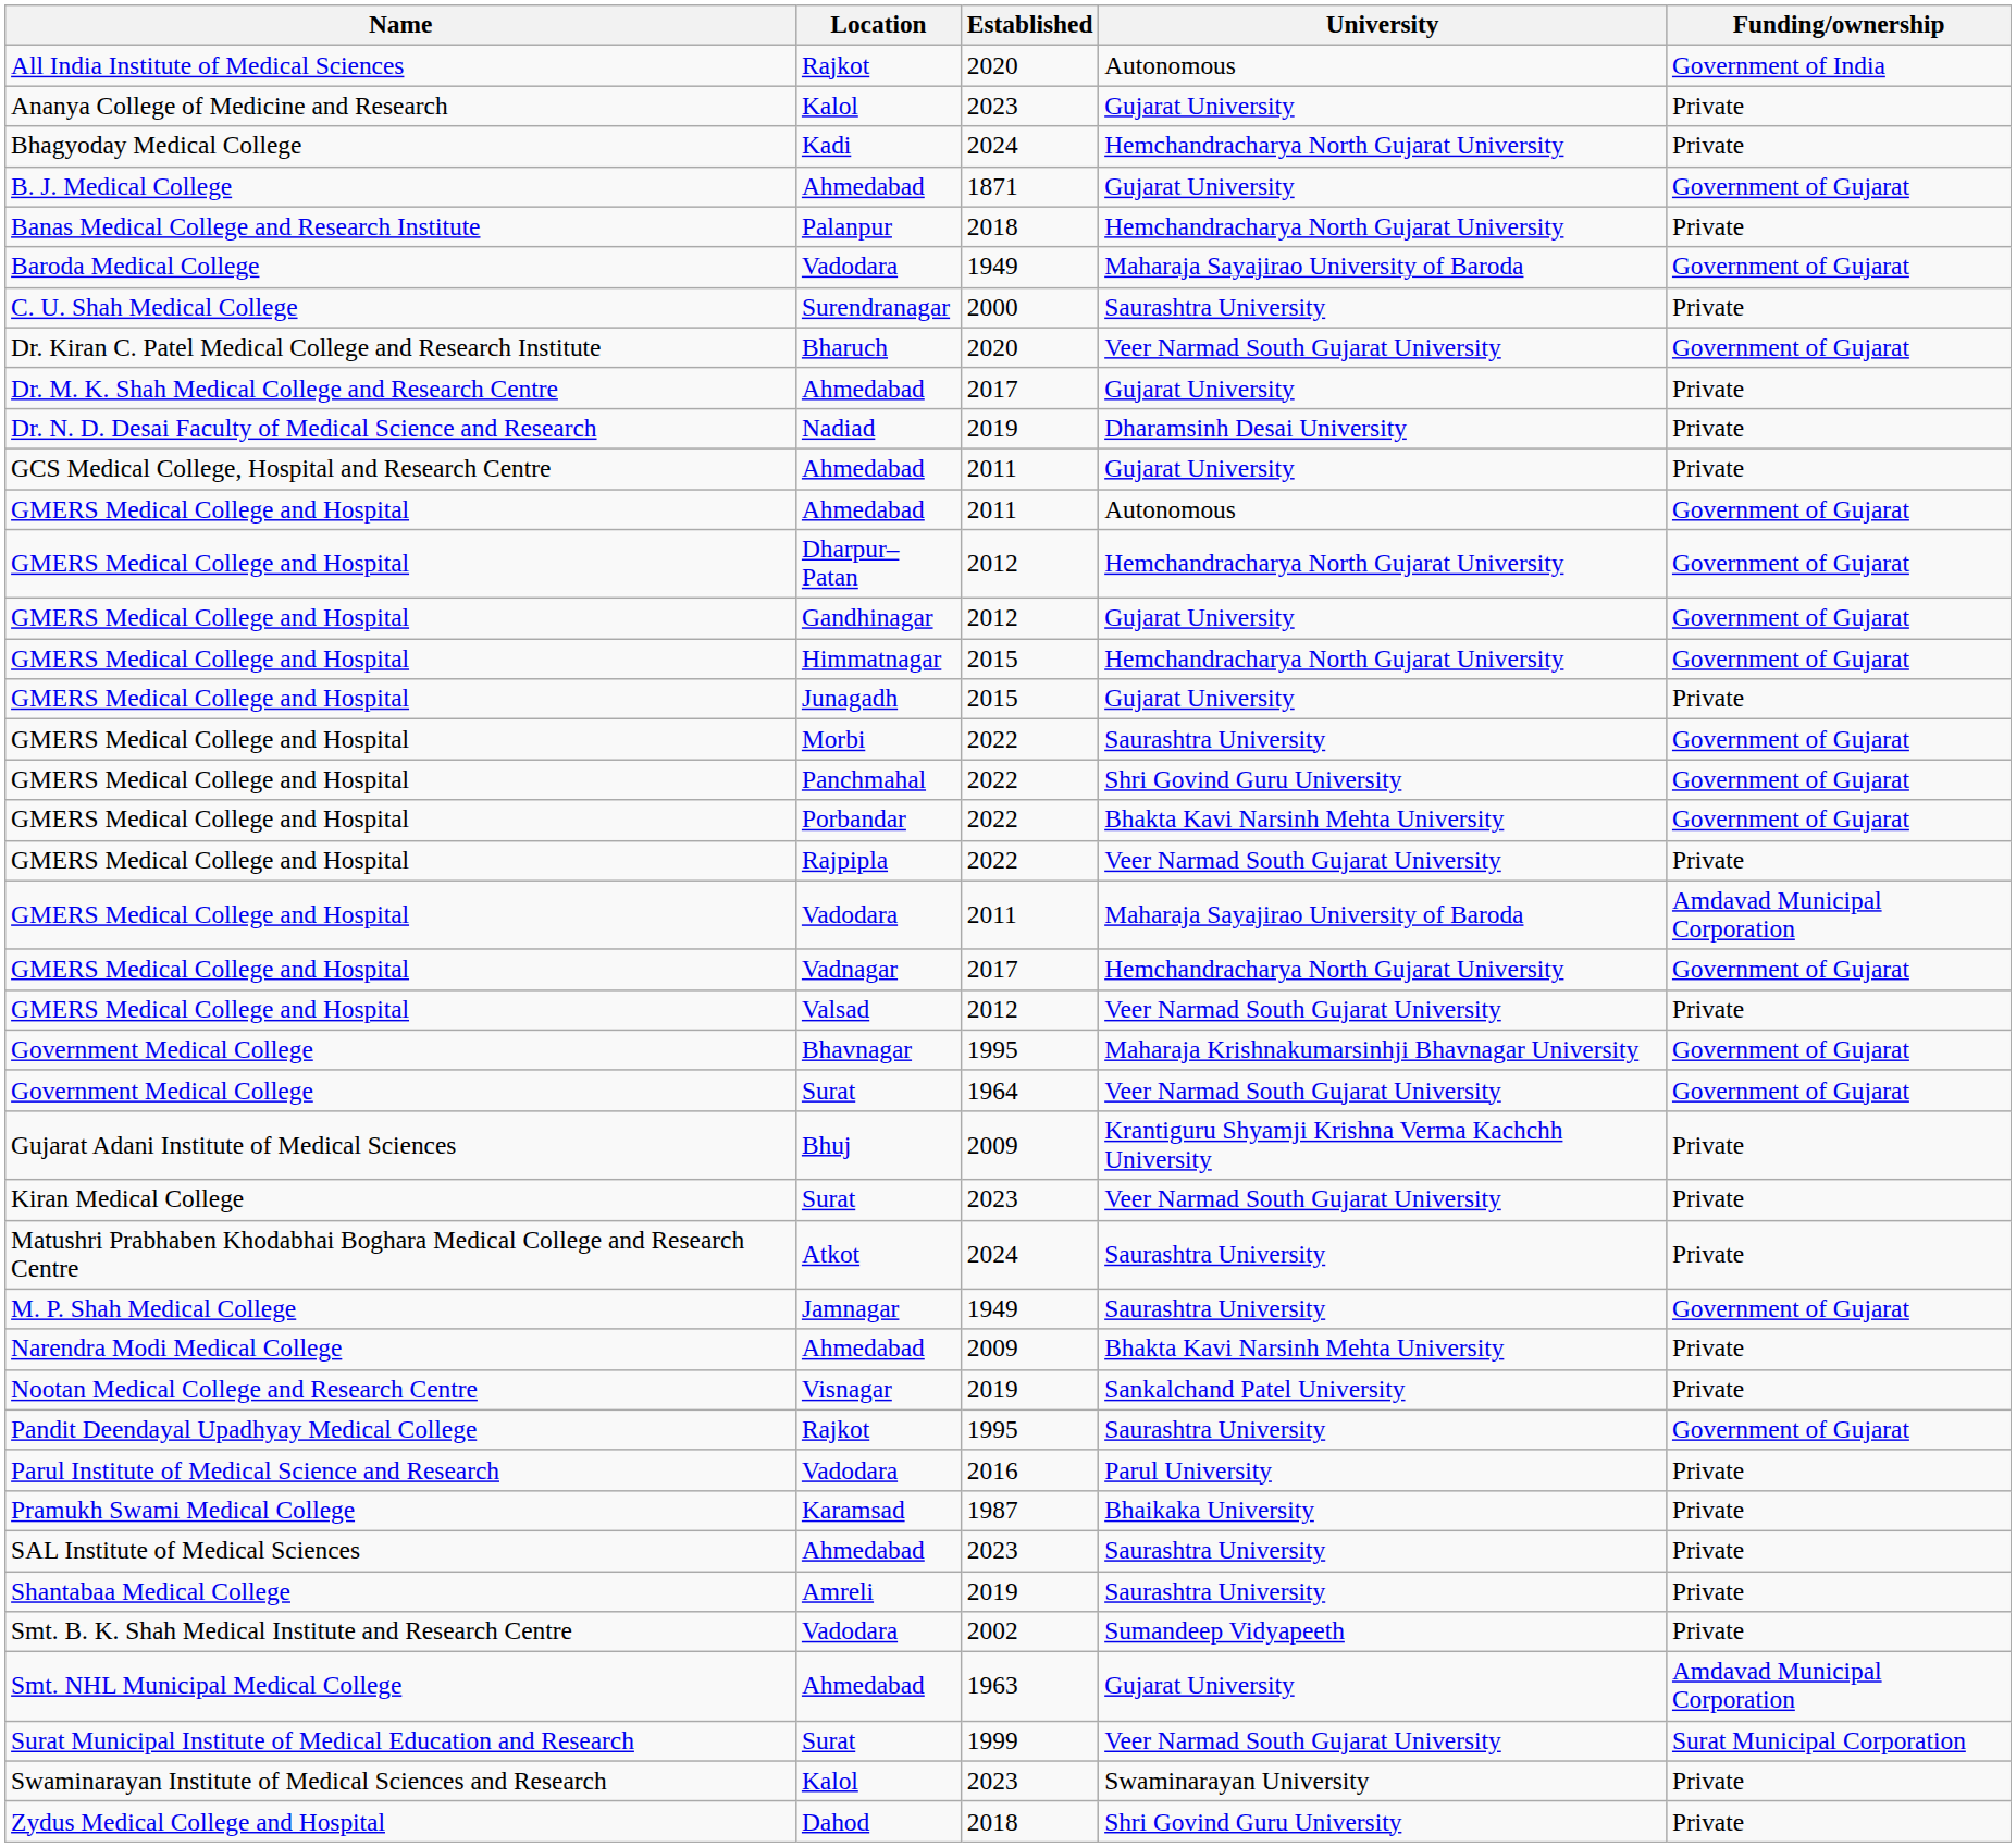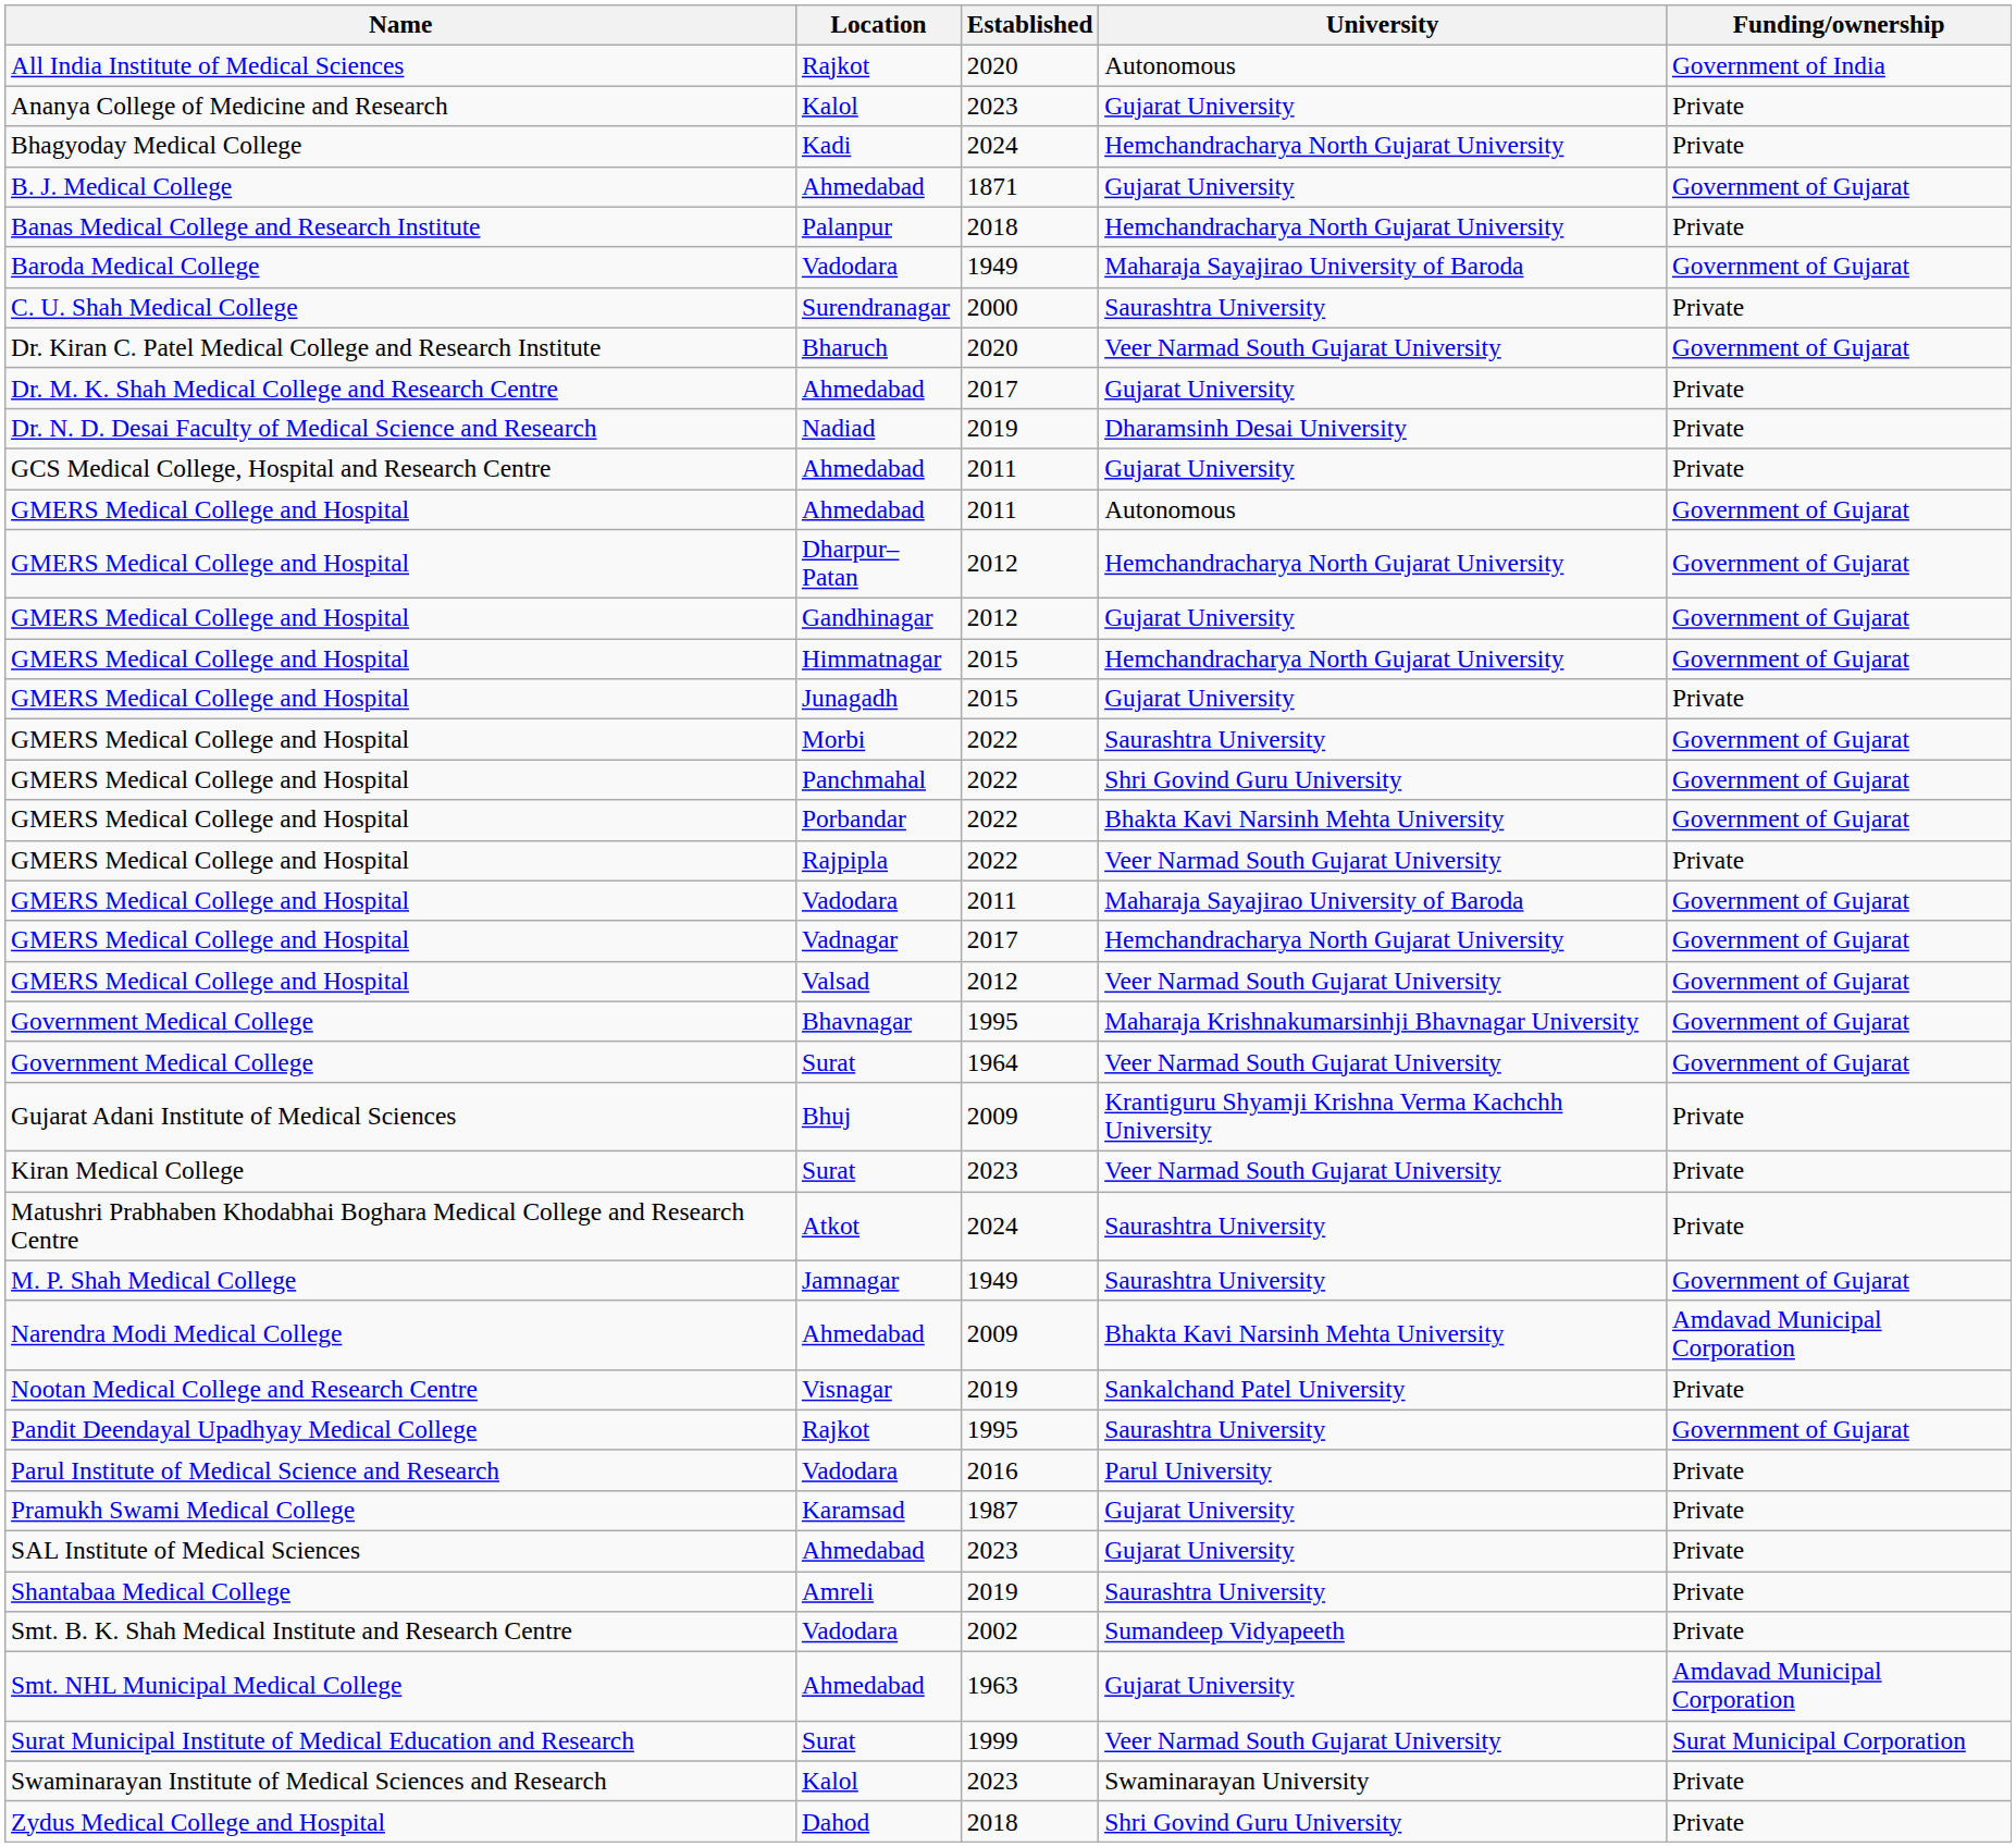GMERS Medical College and Hospital / Vadodara | Funding/ownership: Amdavad Municipal Corporation -> Government of Gujarat
GMERS Medical College and Hospital / Valsad | Funding/ownership: Private -> Government of Gujarat
Narendra Modi Medical College | Funding/ownership: Private -> Amdavad Municipal Corporation
Pramukh Swami Medical College | University: Bhaikaka University -> Gujarat University
SAL Institute of Medical Sciences | University: Saurashtra University -> Gujarat University
